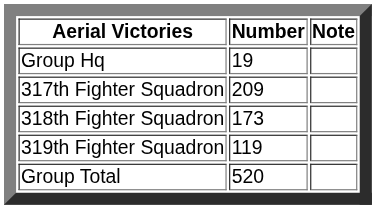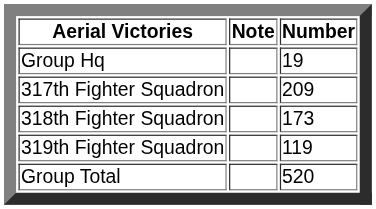columns swapped: Number <-> Note
